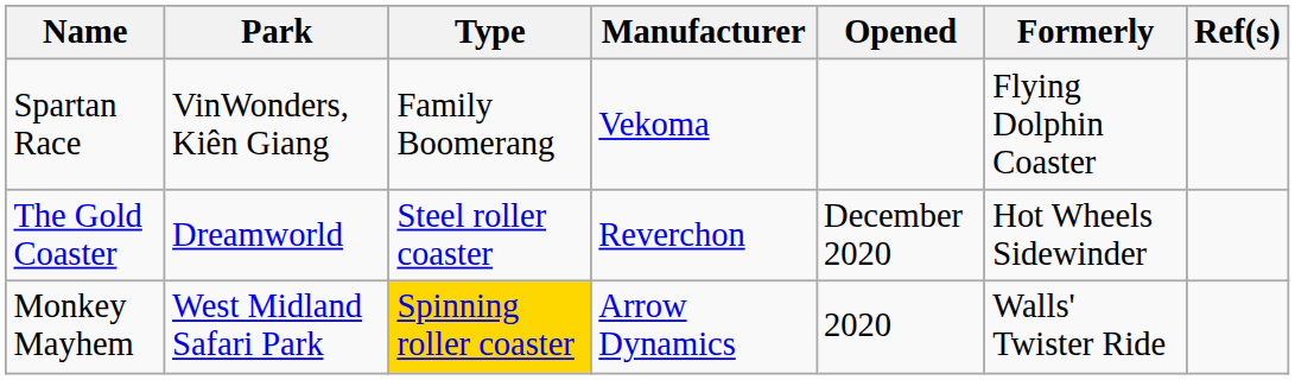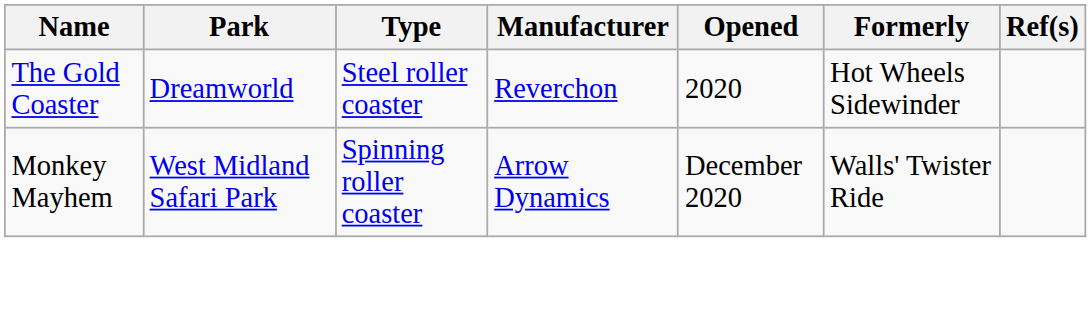- row: Spartan Race | VinWonders, Kiên Giang | Family Boomerang | Vekoma | Flying Dolphin Coaster
The Gold Coaster | Opened: December 2020 -> 2020
Monkey Mayhem | Type: gold background -> no background
Monkey Mayhem | Opened: 2020 -> December 2020
